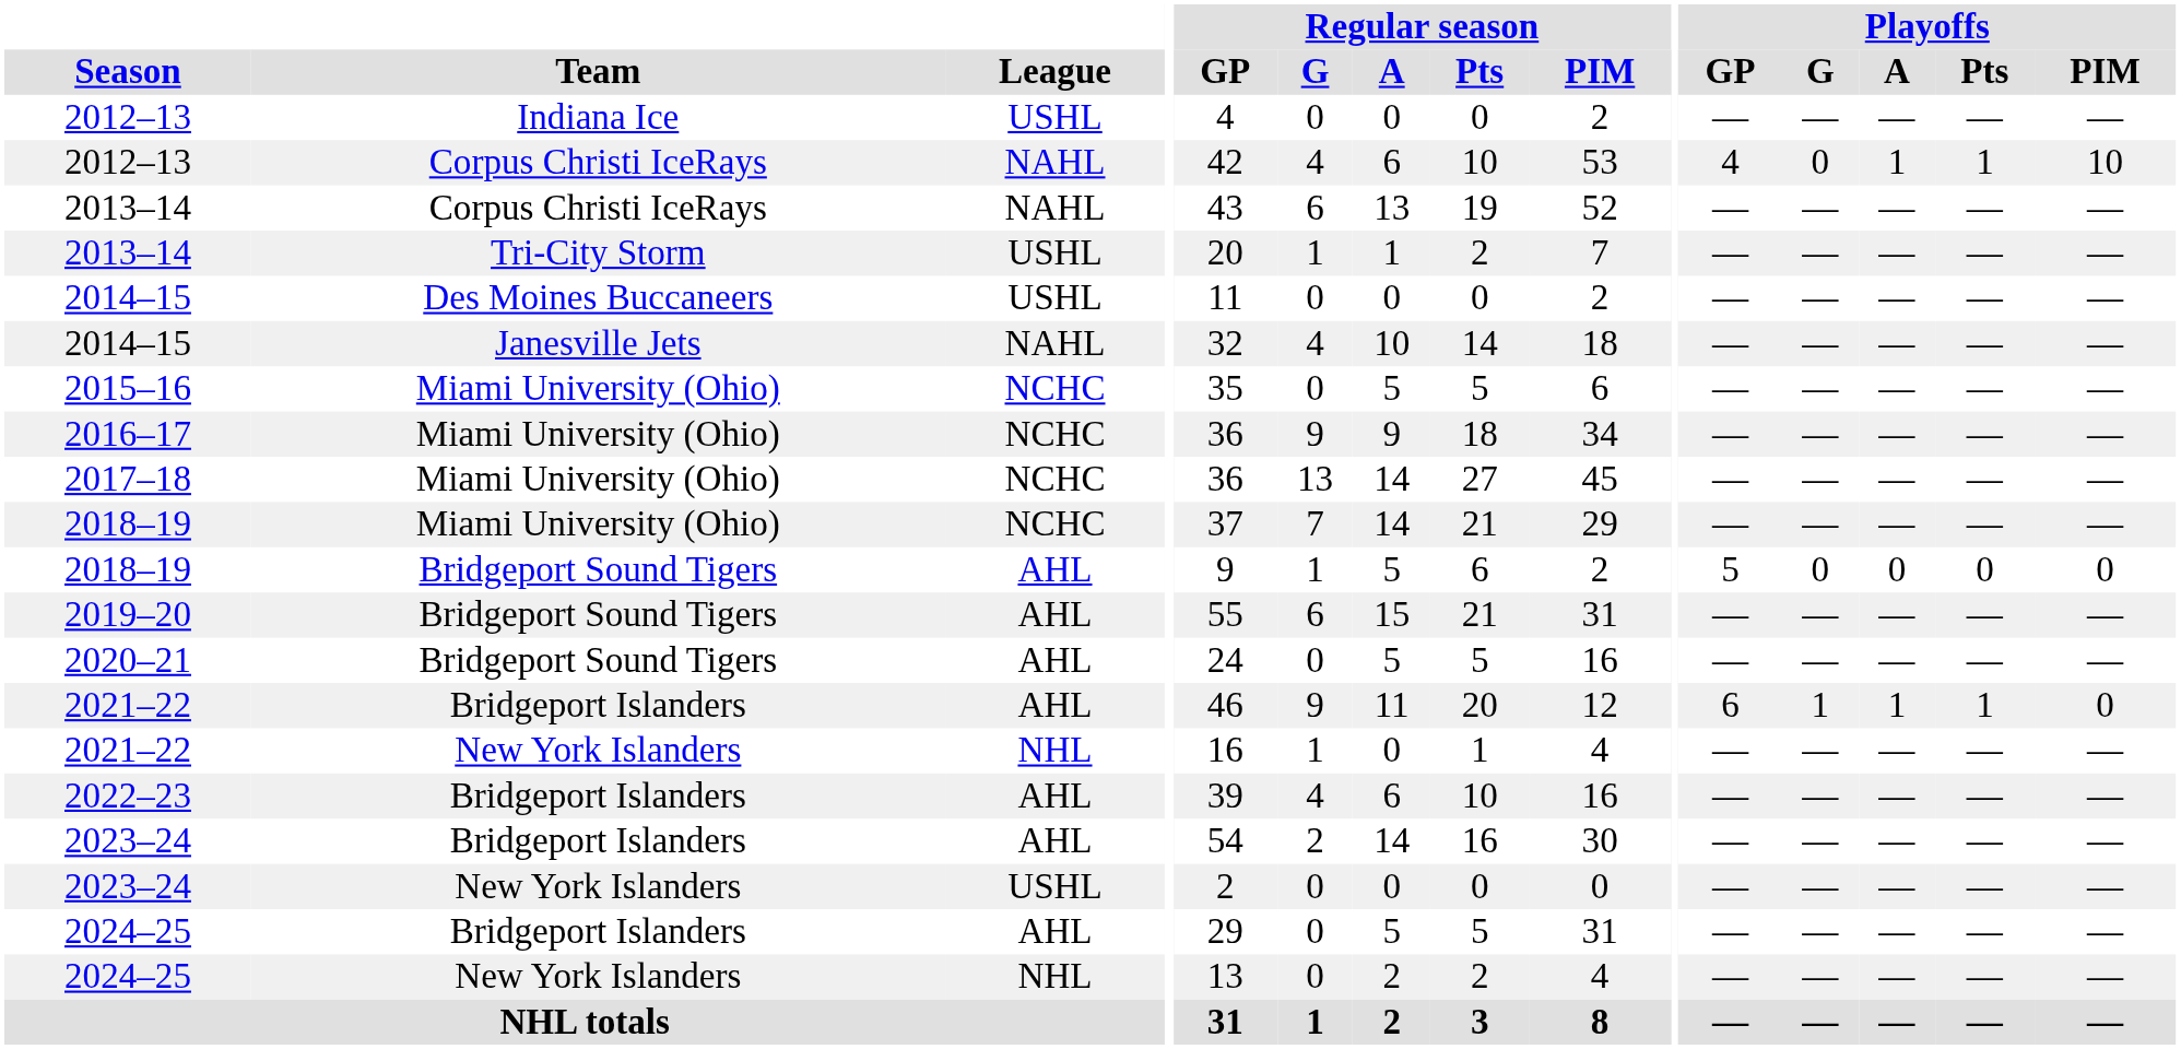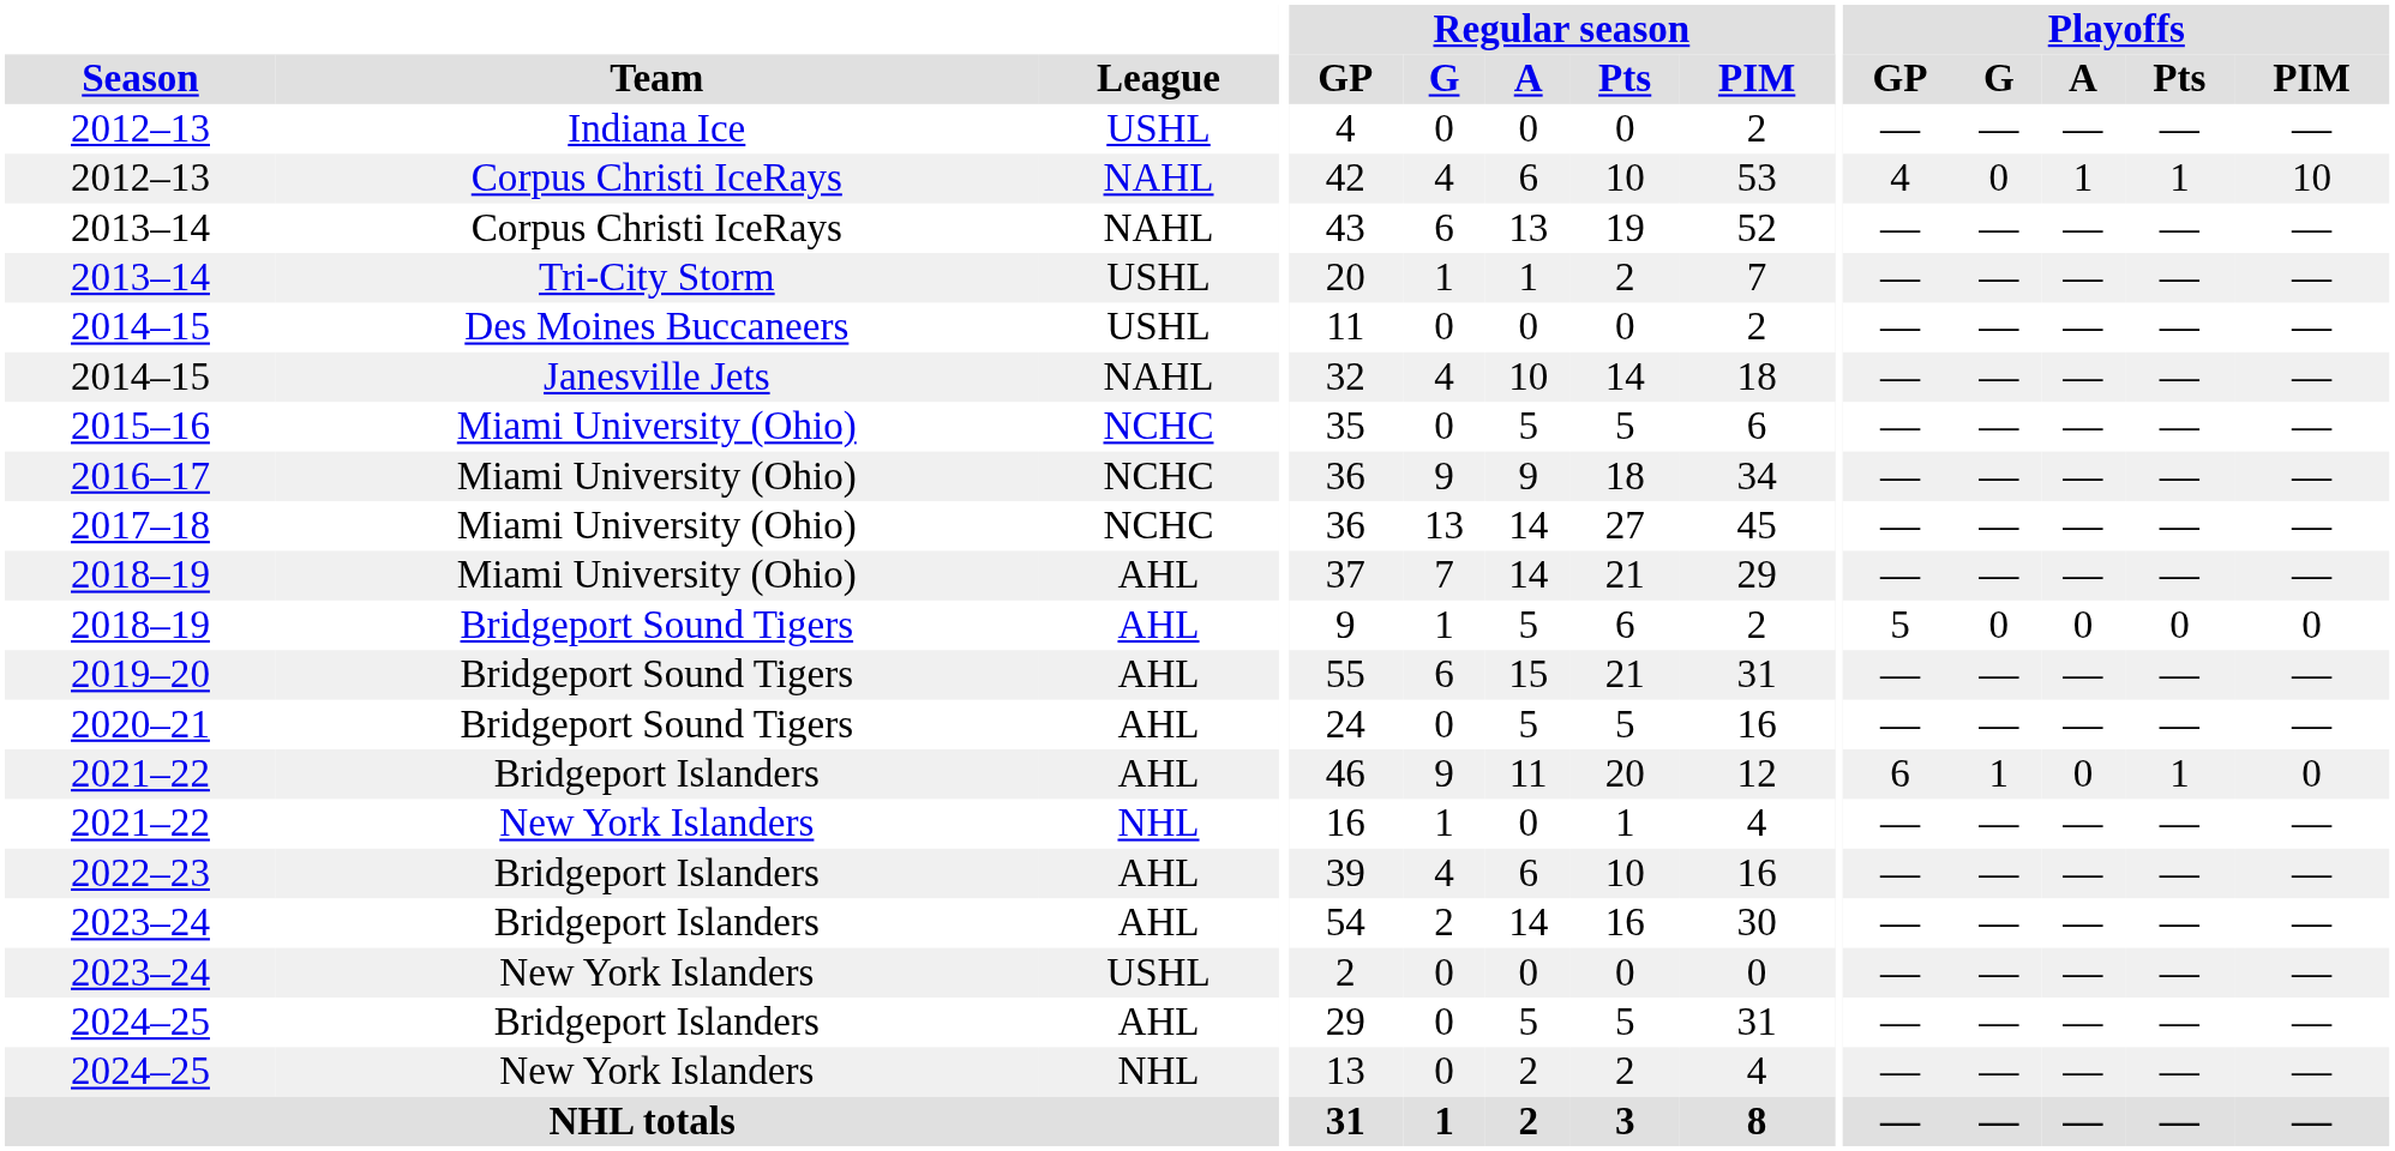2018–19 / Miami University (Ohio) | League: NCHC -> AHL
2021–22 / Bridgeport Islanders | Playoffs / A: 1 -> 0
